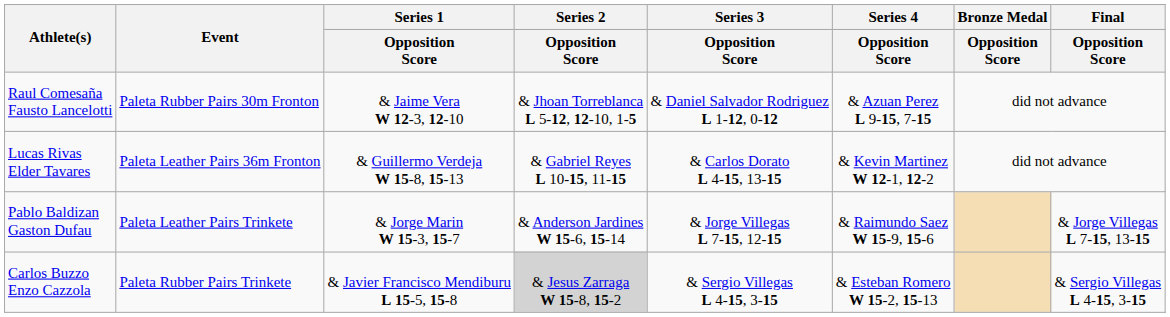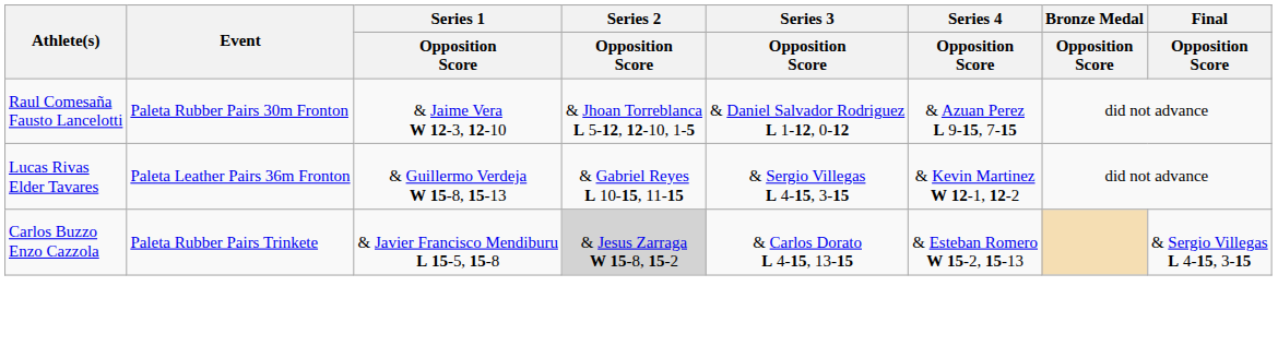Lucas Rivas Elder Tavares | Series 3 / Opposition Score: & Carlos Dorato L 4-15, 13-15 -> & Sergio Villegas L 4-15, 3-15
- row: Pablo Baldizan Gaston Dufau | Paleta Leather Pairs Trinkete | & Jorge Marin W 15-3, 15-7 | & Anderson Jardines W 15-6, 15-14 | & Jorge Villegas L 7-15, 12-15 | & Raimundo Saez W 15-9, 15-6 | & Jorge Villegas L 7-15, 13-15
Carlos Buzzo Enzo Cazzola | Series 3 / Opposition Score: & Sergio Villegas L 4-15, 3-15 -> & Carlos Dorato L 4-15, 13-15
